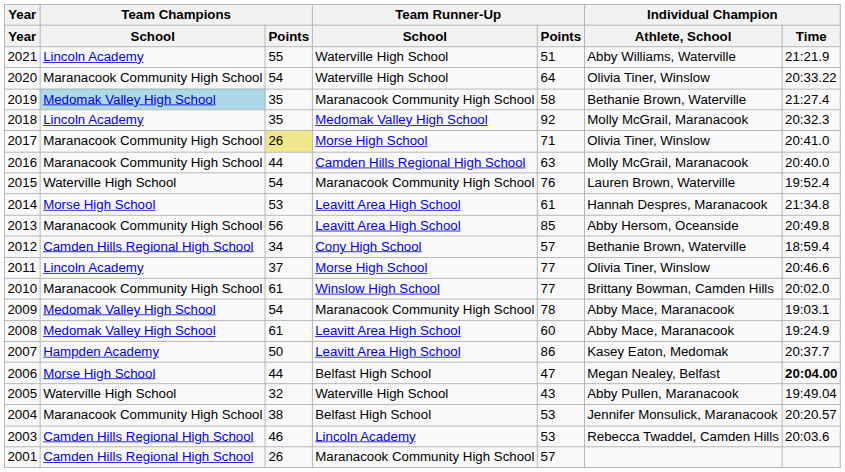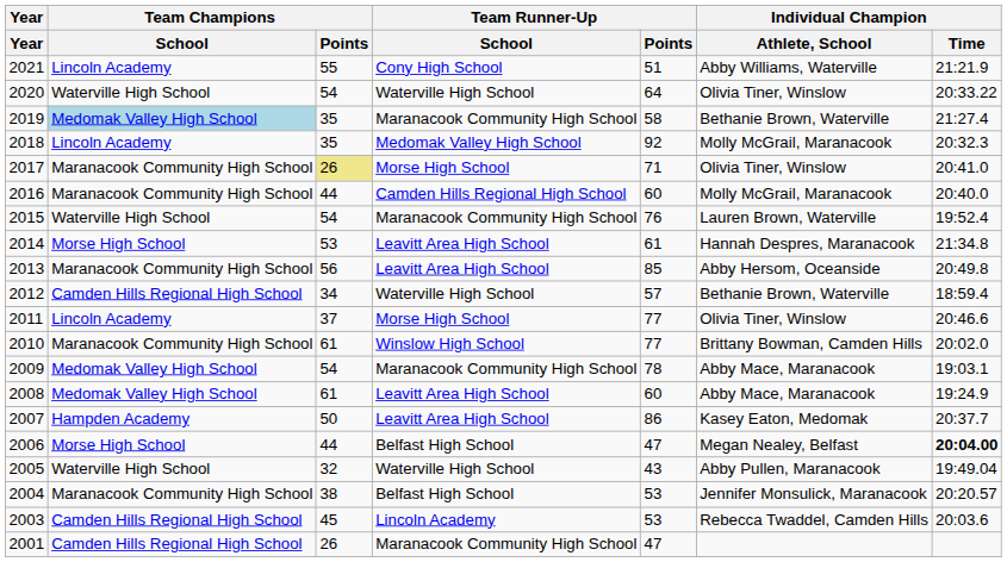2021 | Team Runner-Up / School: Waterville High School -> Cony High School
2020 | Team Champions / School: Maranacook Community High School -> Waterville High School
2016 | Team Runner-Up / Points: 63 -> 60
2012 | Team Runner-Up / School: Cony High School -> Waterville High School
2003 | Team Champions / Points: 46 -> 45
2001 | Team Runner-Up / Points: 57 -> 47
